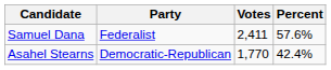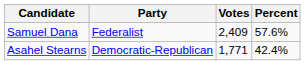Samuel Dana | Votes: 2,411 -> 2,409
Asahel Stearns | Votes: 1,770 -> 1,771
